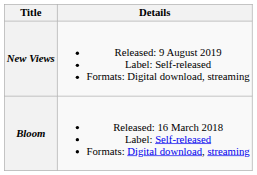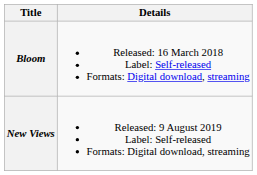rows swapped: Bloom <-> New Views
